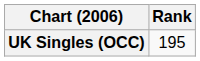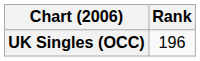UK Singles (OCC) | Rank: 195 -> 196
